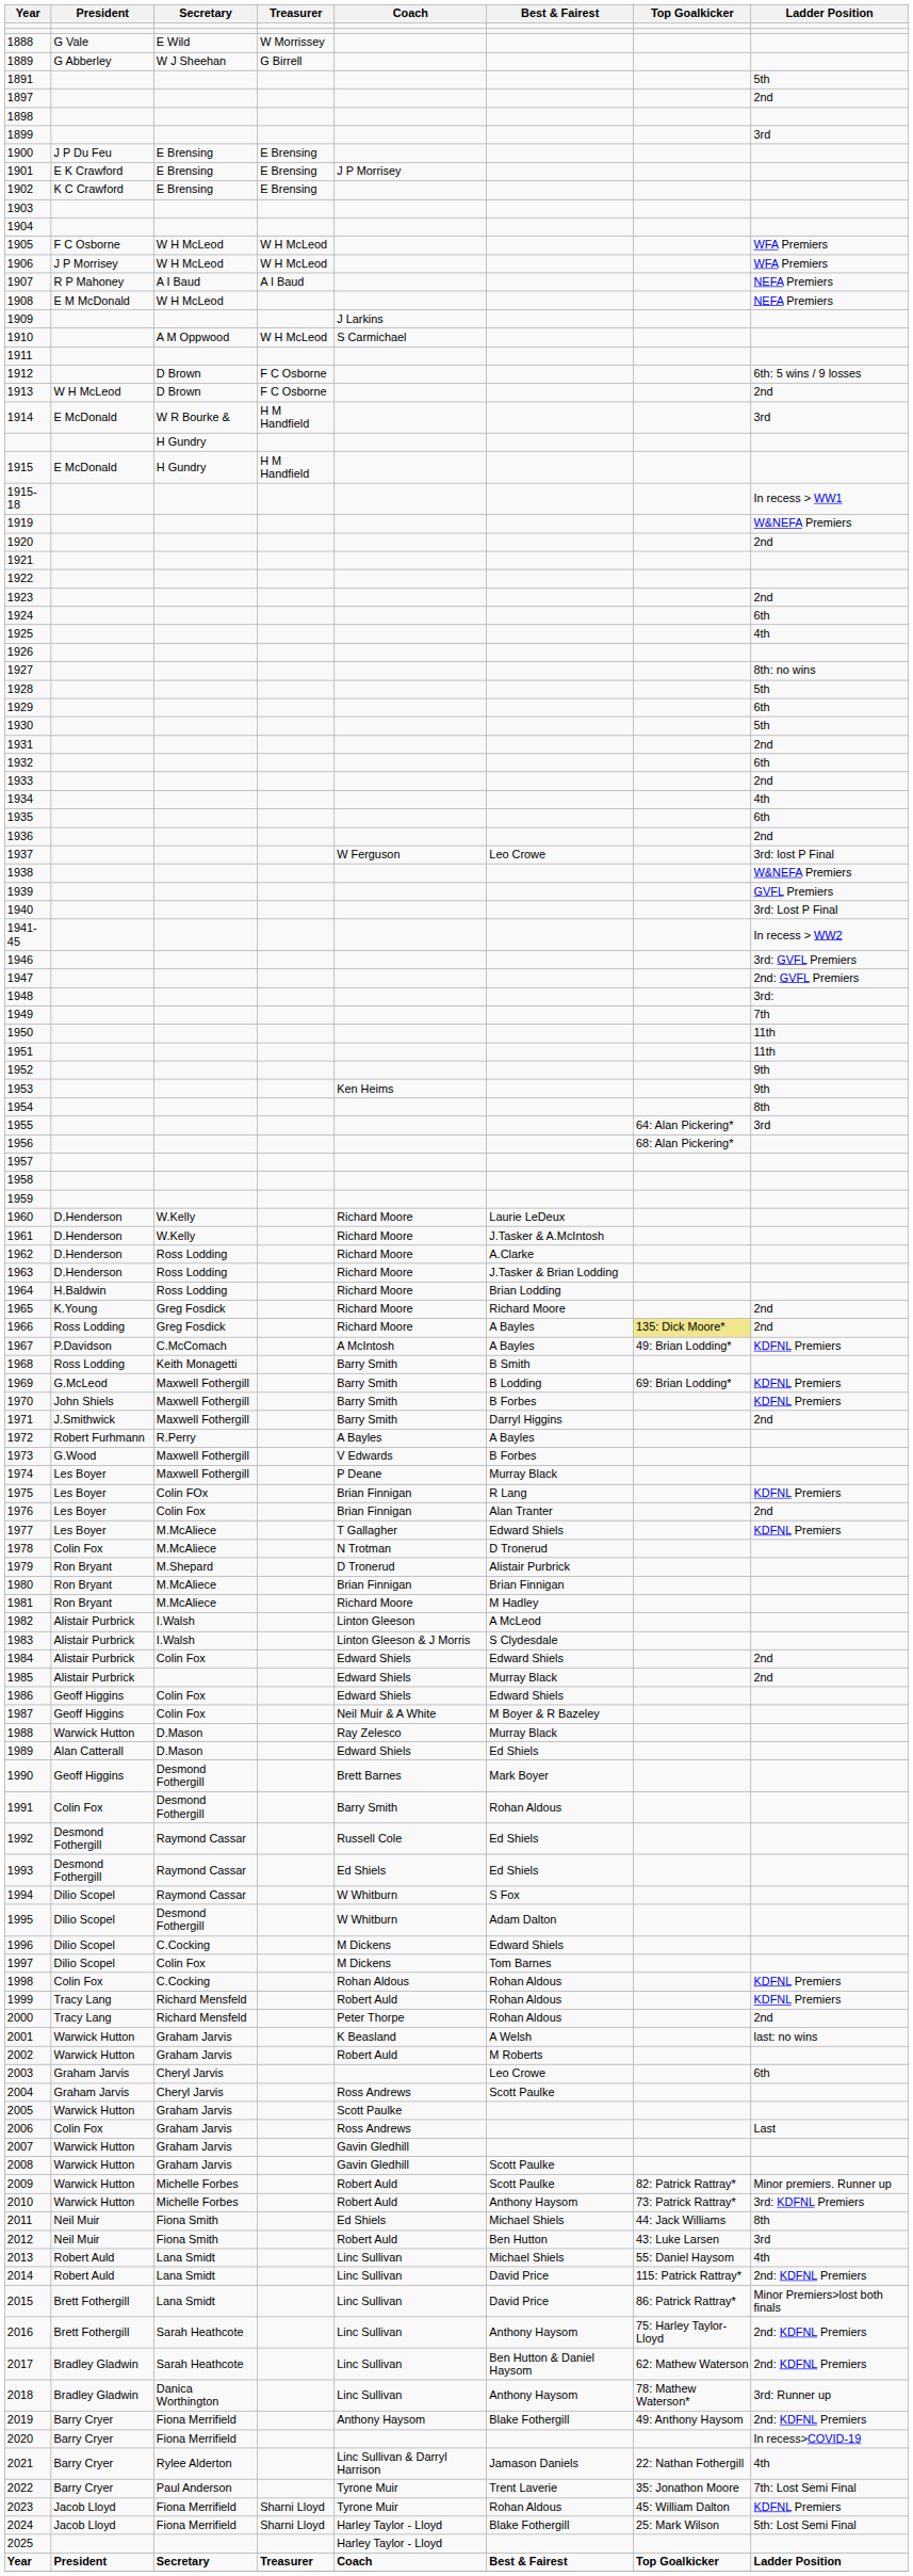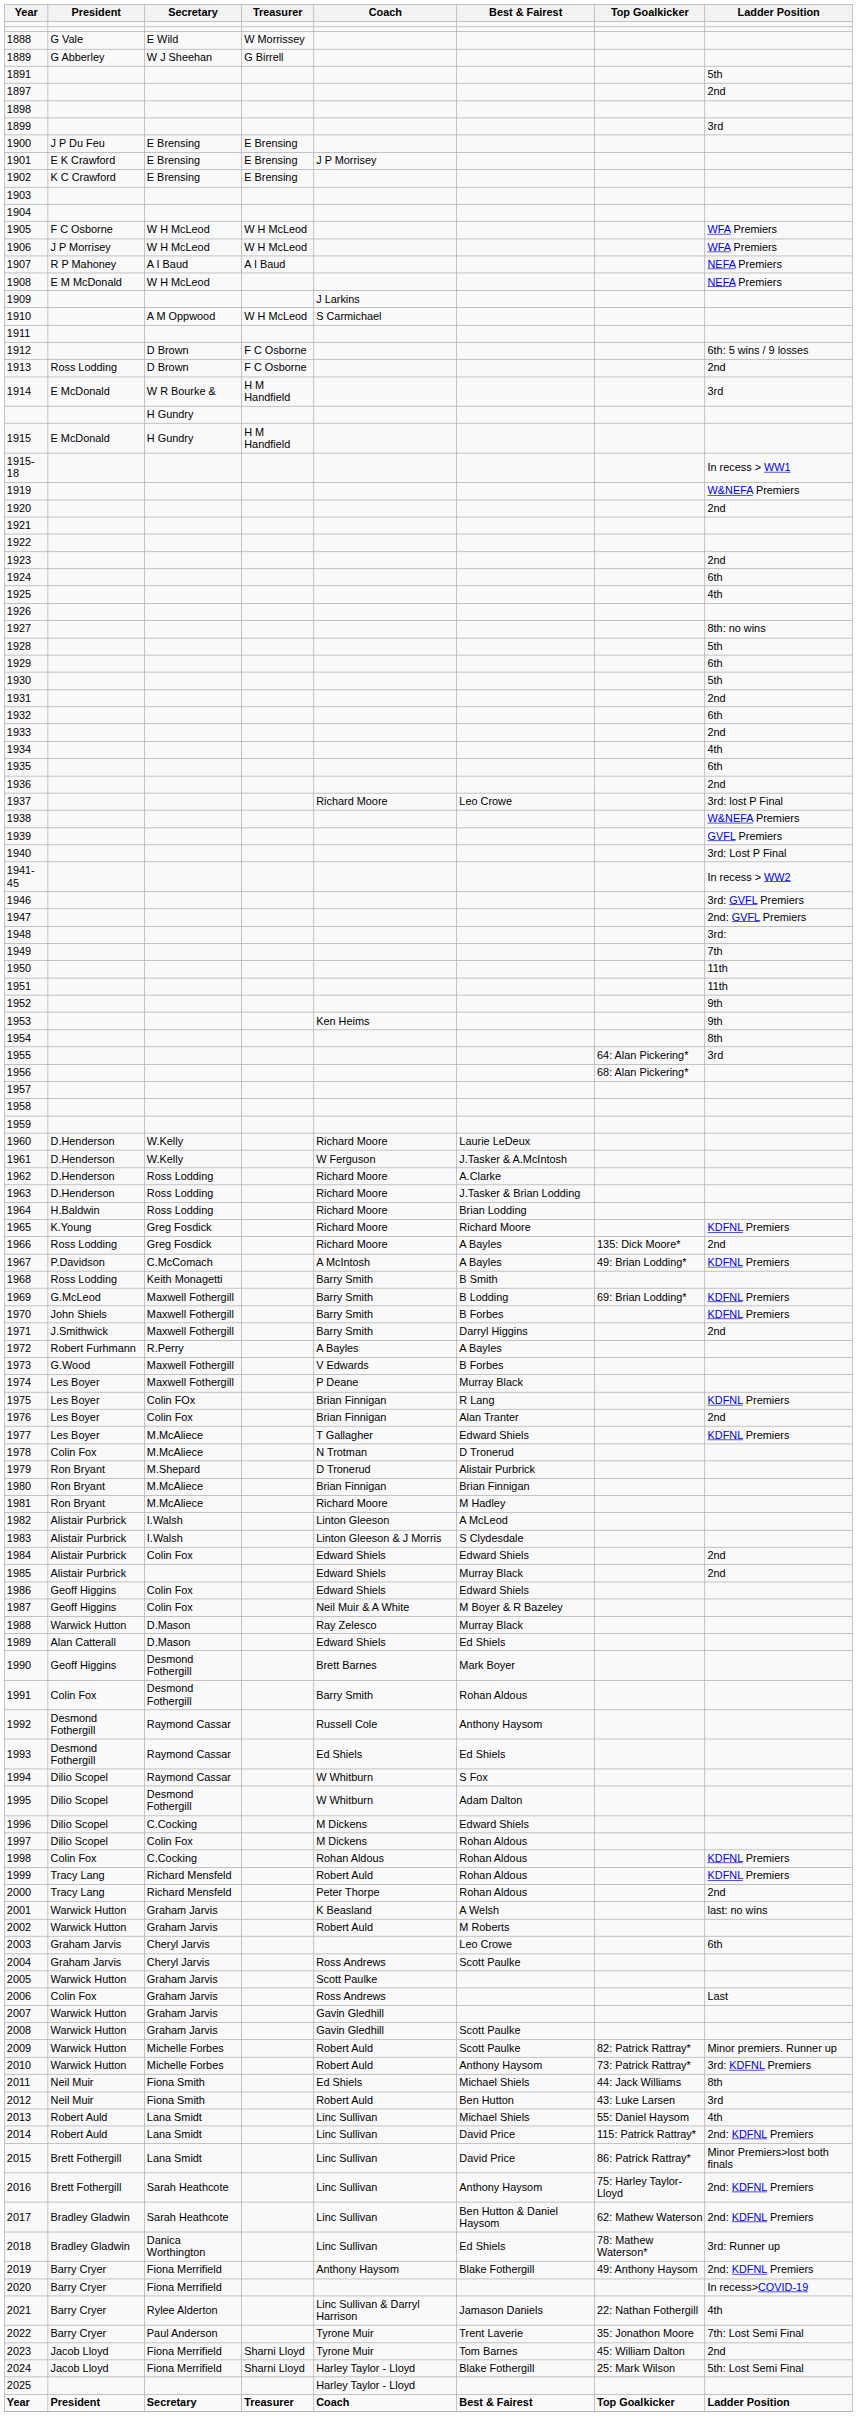1913 | President: W H McLeod -> Ross Lodding
1937 | Coach: W Ferguson -> Richard Moore
1961 | Coach: Richard Moore -> W Ferguson
1965 | Ladder Position: 2nd -> KDFNL Premiers
1966 | Top Goalkicker: khaki background -> no background
1992 | Best & Fairest: Ed Shiels -> Anthony Haysom
1997 | Best & Fairest: Tom Barnes -> Rohan Aldous
2018 | Best & Fairest: Anthony Haysom -> Ed Shiels
2023 | Best & Fairest: Rohan Aldous -> Tom Barnes
2023 | Ladder Position: KDFNL Premiers -> 2nd
